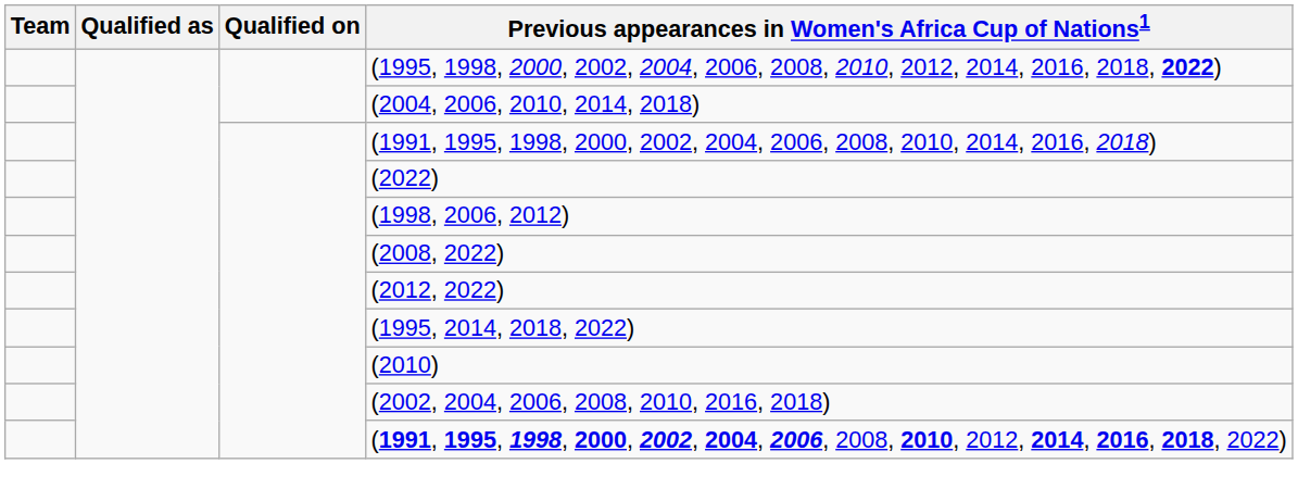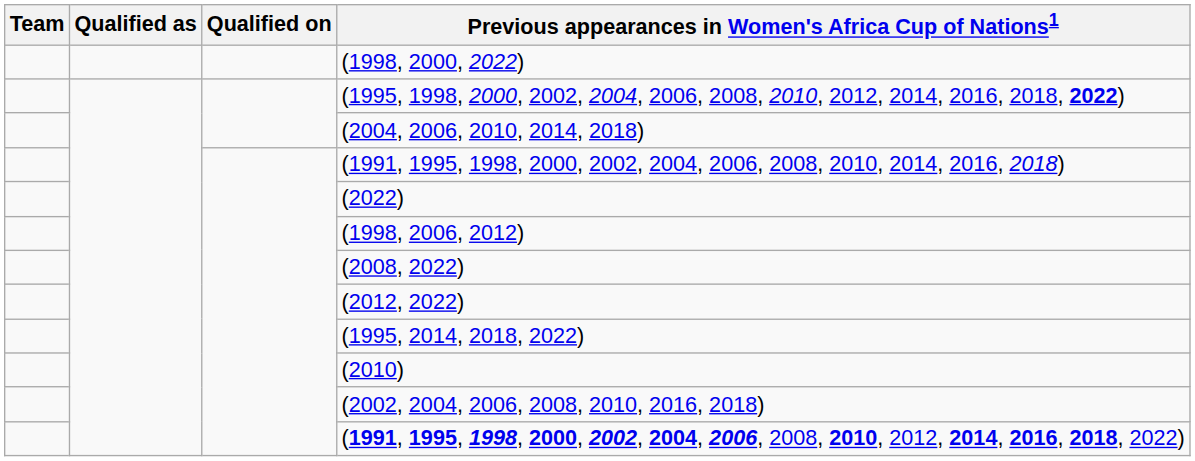+ row: (1998, 2000, 2022)
